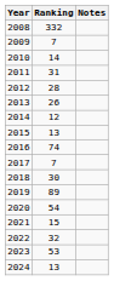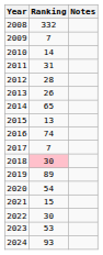2014 | Ranking: 12 -> 65
2018 | Ranking: no background -> pink background
2022 | Ranking: 32 -> 30
2024 | Ranking: 13 -> 93
